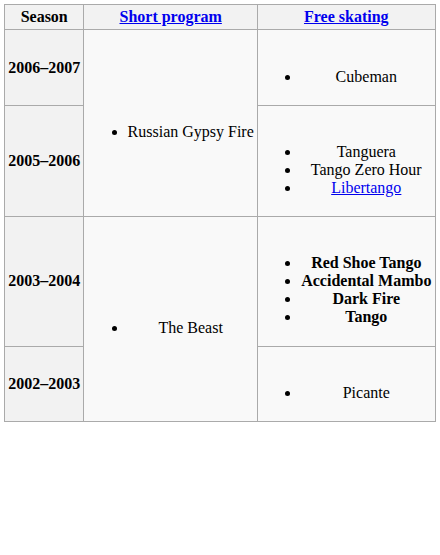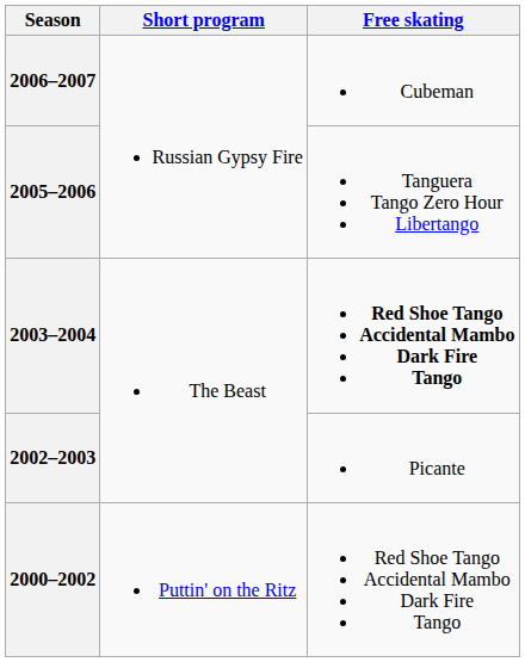+ row: 2000–2002 | Puttin' on the Ritz | Red Shoe Tango Accidental Mambo Dark Fire Tango
